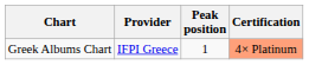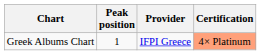columns swapped: Provider <-> Peak position
